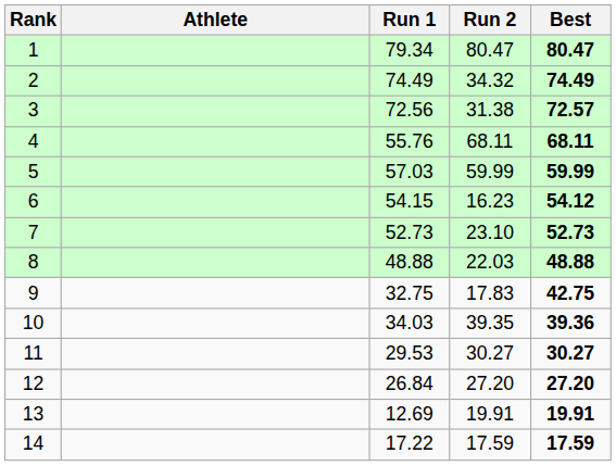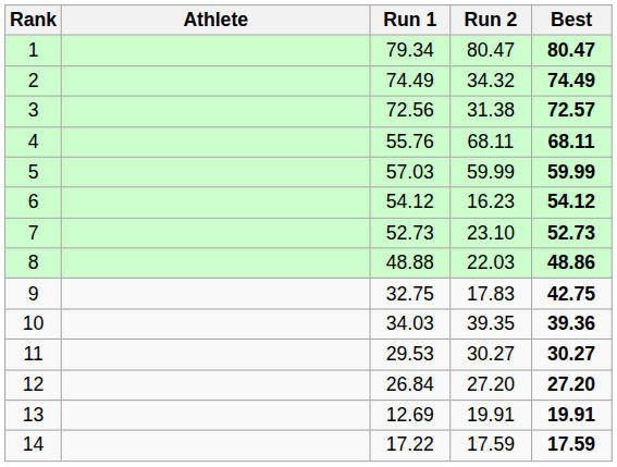6 | Run 1: 54.15 -> 54.12
8 | Best: 48.88 -> 48.86
